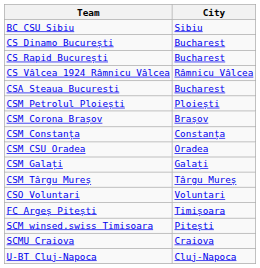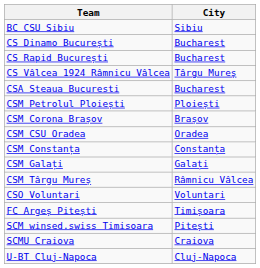CS Vâlcea 1924 Râmnicu Vâlcea | City: Râmnicu Vâlcea -> Târgu Mureș
rows swapped: CSM Constanța <-> CSM CSU Oradea
CSM Târgu Mureș | City: Târgu Mureș -> Râmnicu Vâlcea
